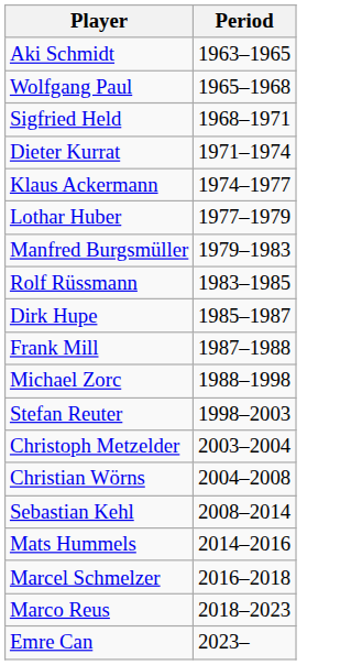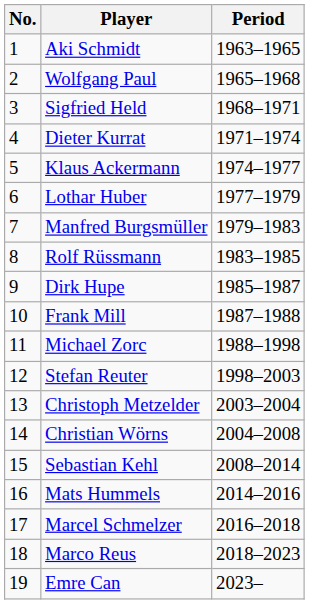+ column: No. | 1 | 2 | 3 | 4 | 5 | 6 | 7 | 8 | 9 | 10 | 11 | 12 | 13 | 14 | 15 | 16 | 17 | 18 | 19
